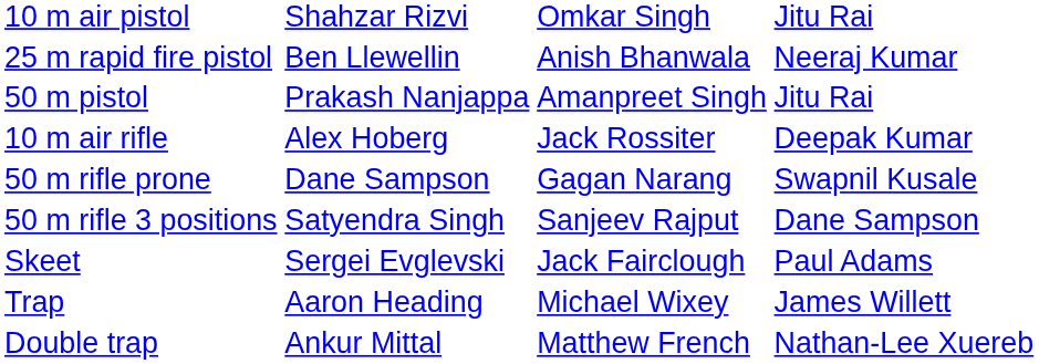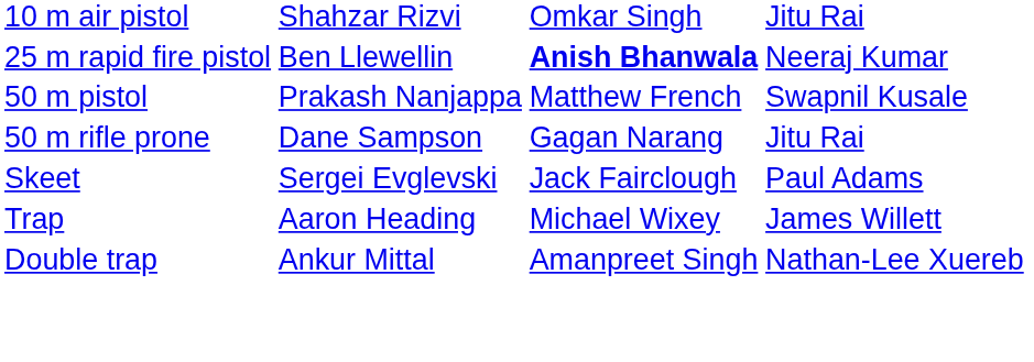25 m rapid fire pistol | column 3: normal -> bold
50 m pistol | column 3: Amanpreet Singh -> Matthew French
50 m pistol | column 4: Jitu Rai -> Swapnil Kusale
- row: 10 m air rifle | Alex Hoberg | Jack Rossiter | Deepak Kumar
50 m rifle prone | column 4: Swapnil Kusale -> Jitu Rai
- row: 50 m rifle 3 positions | Satyendra Singh | Sanjeev Rajput | Dane Sampson
Double trap | column 3: Matthew French -> Amanpreet Singh
